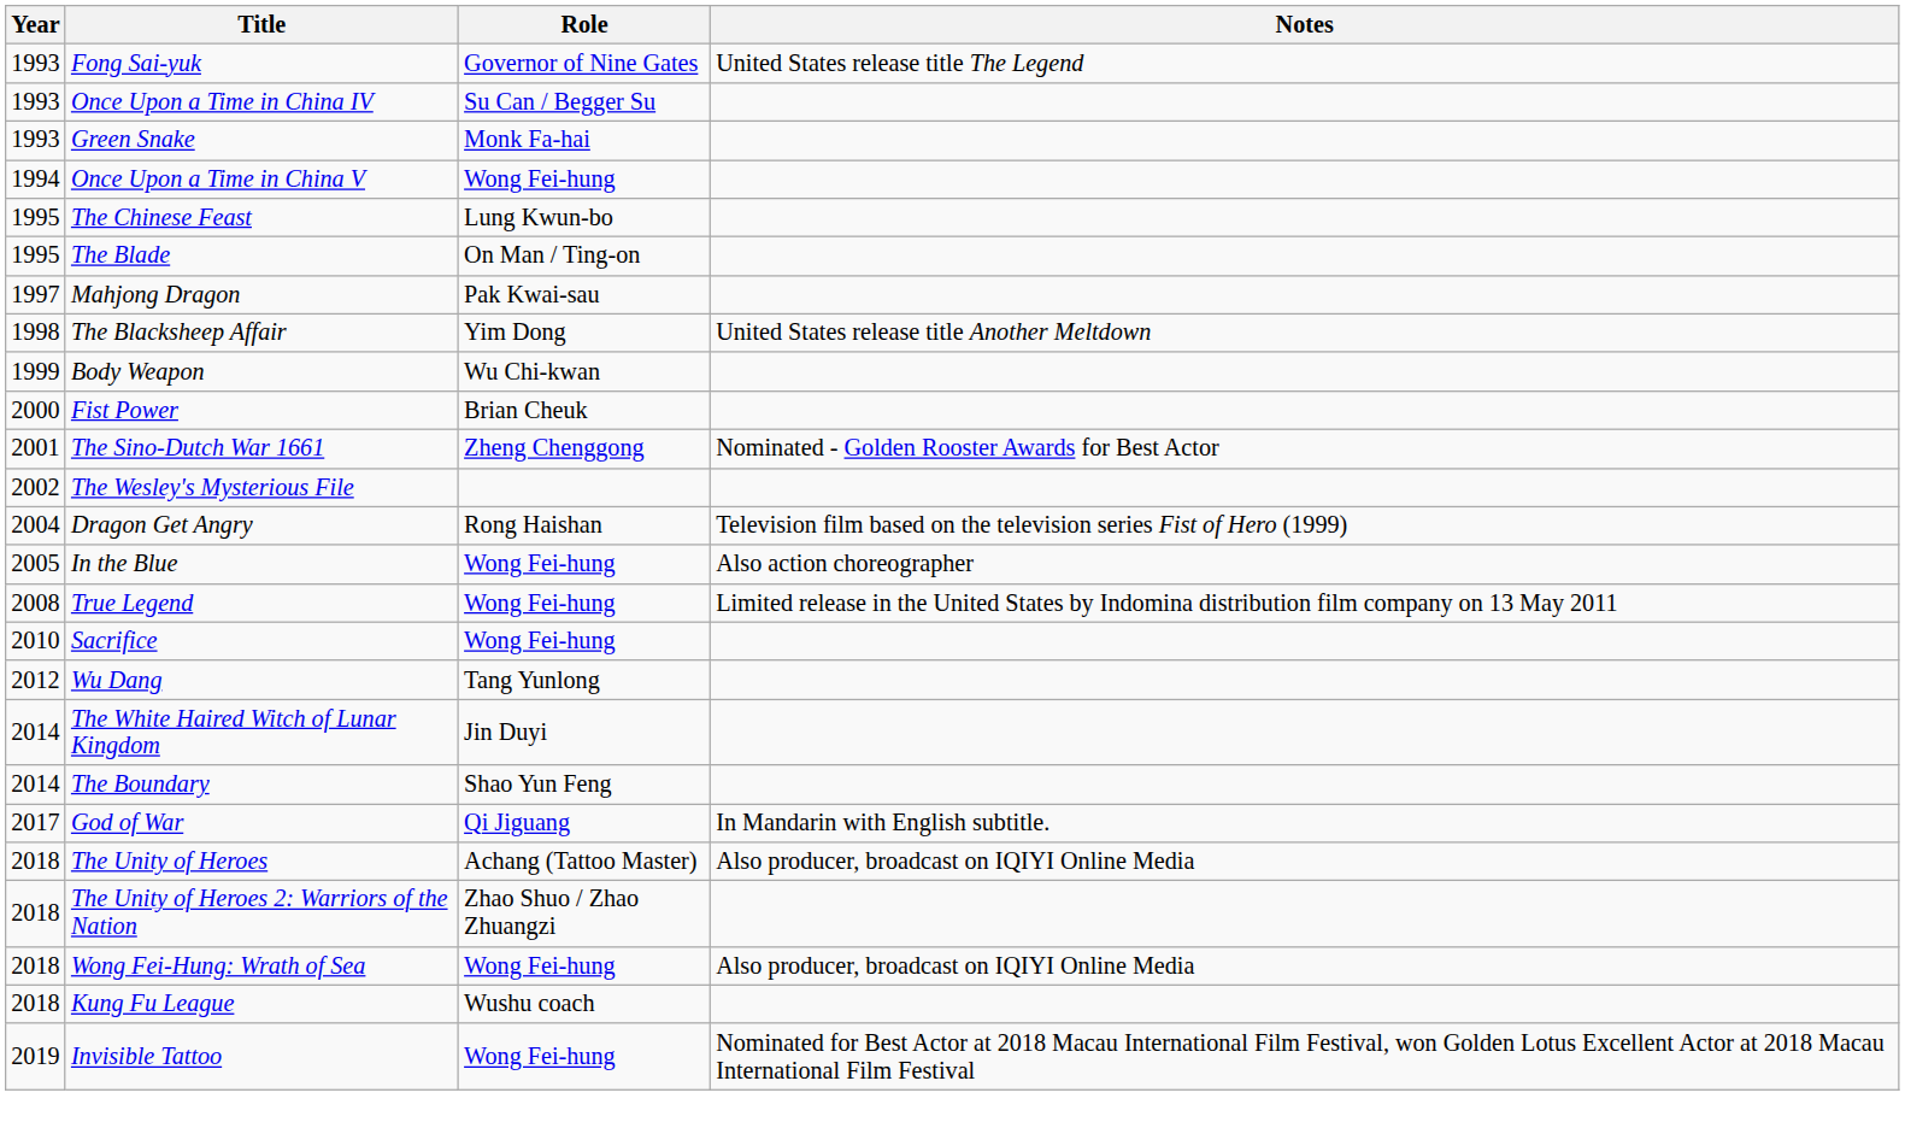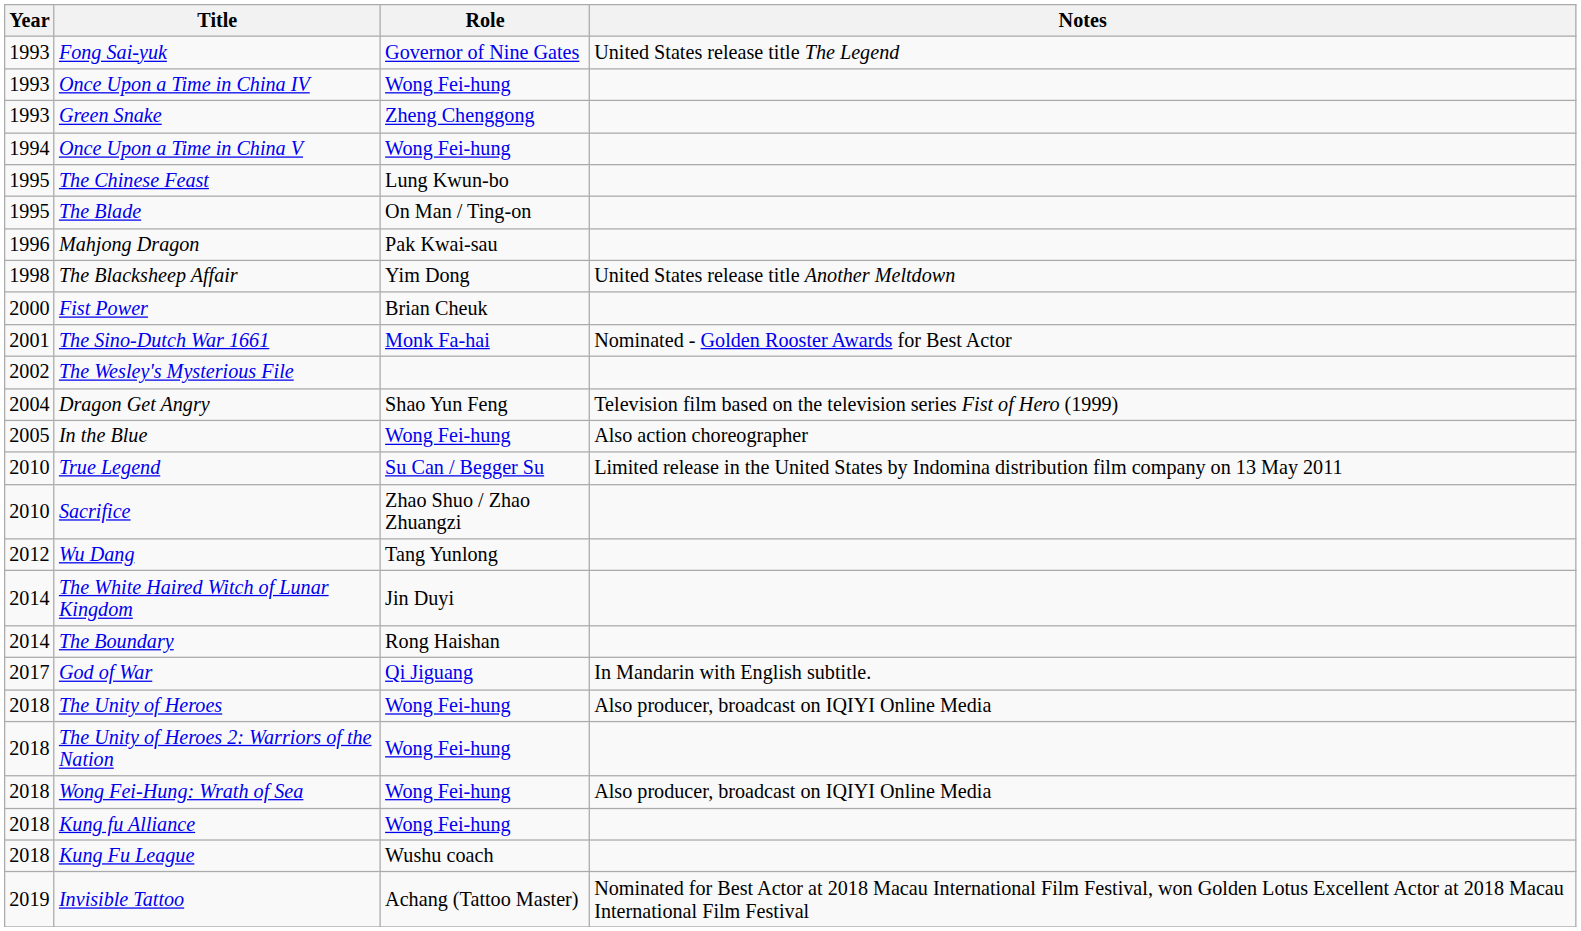Once Upon a Time in China IV | Role: Su Can / Begger Su -> Wong Fei-hung
Green Snake | Role: Monk Fa-hai -> Zheng Chenggong
Mahjong Dragon | Year: 1997 -> 1996
- row: 1999 | Body Weapon | Wu Chi-kwan
The Sino-Dutch War 1661 | Role: Zheng Chenggong -> Monk Fa-hai
Dragon Get Angry | Role: Rong Haishan -> Shao Yun Feng
True Legend | Year: 2008 -> 2010
True Legend | Role: Wong Fei-hung -> Su Can / Begger Su
Sacrifice | Role: Wong Fei-hung -> Zhao Shuo / Zhao Zhuangzi
The Boundary | Role: Shao Yun Feng -> Rong Haishan
The Unity of Heroes | Role: Achang (Tattoo Master) -> Wong Fei-hung
The Unity of Heroes 2: Warriors of the Nation | Role: Zhao Shuo / Zhao Zhuangzi -> Wong Fei-hung
+ row: 2018 | Kung fu Alliance | Wong Fei-hung
Invisible Tattoo | Role: Wong Fei-hung -> Achang (Tattoo Master)
